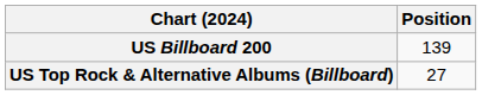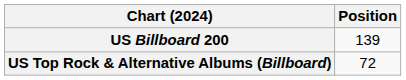US Top Rock & Alternative Albums (Billboard) | Position: 27 -> 72
